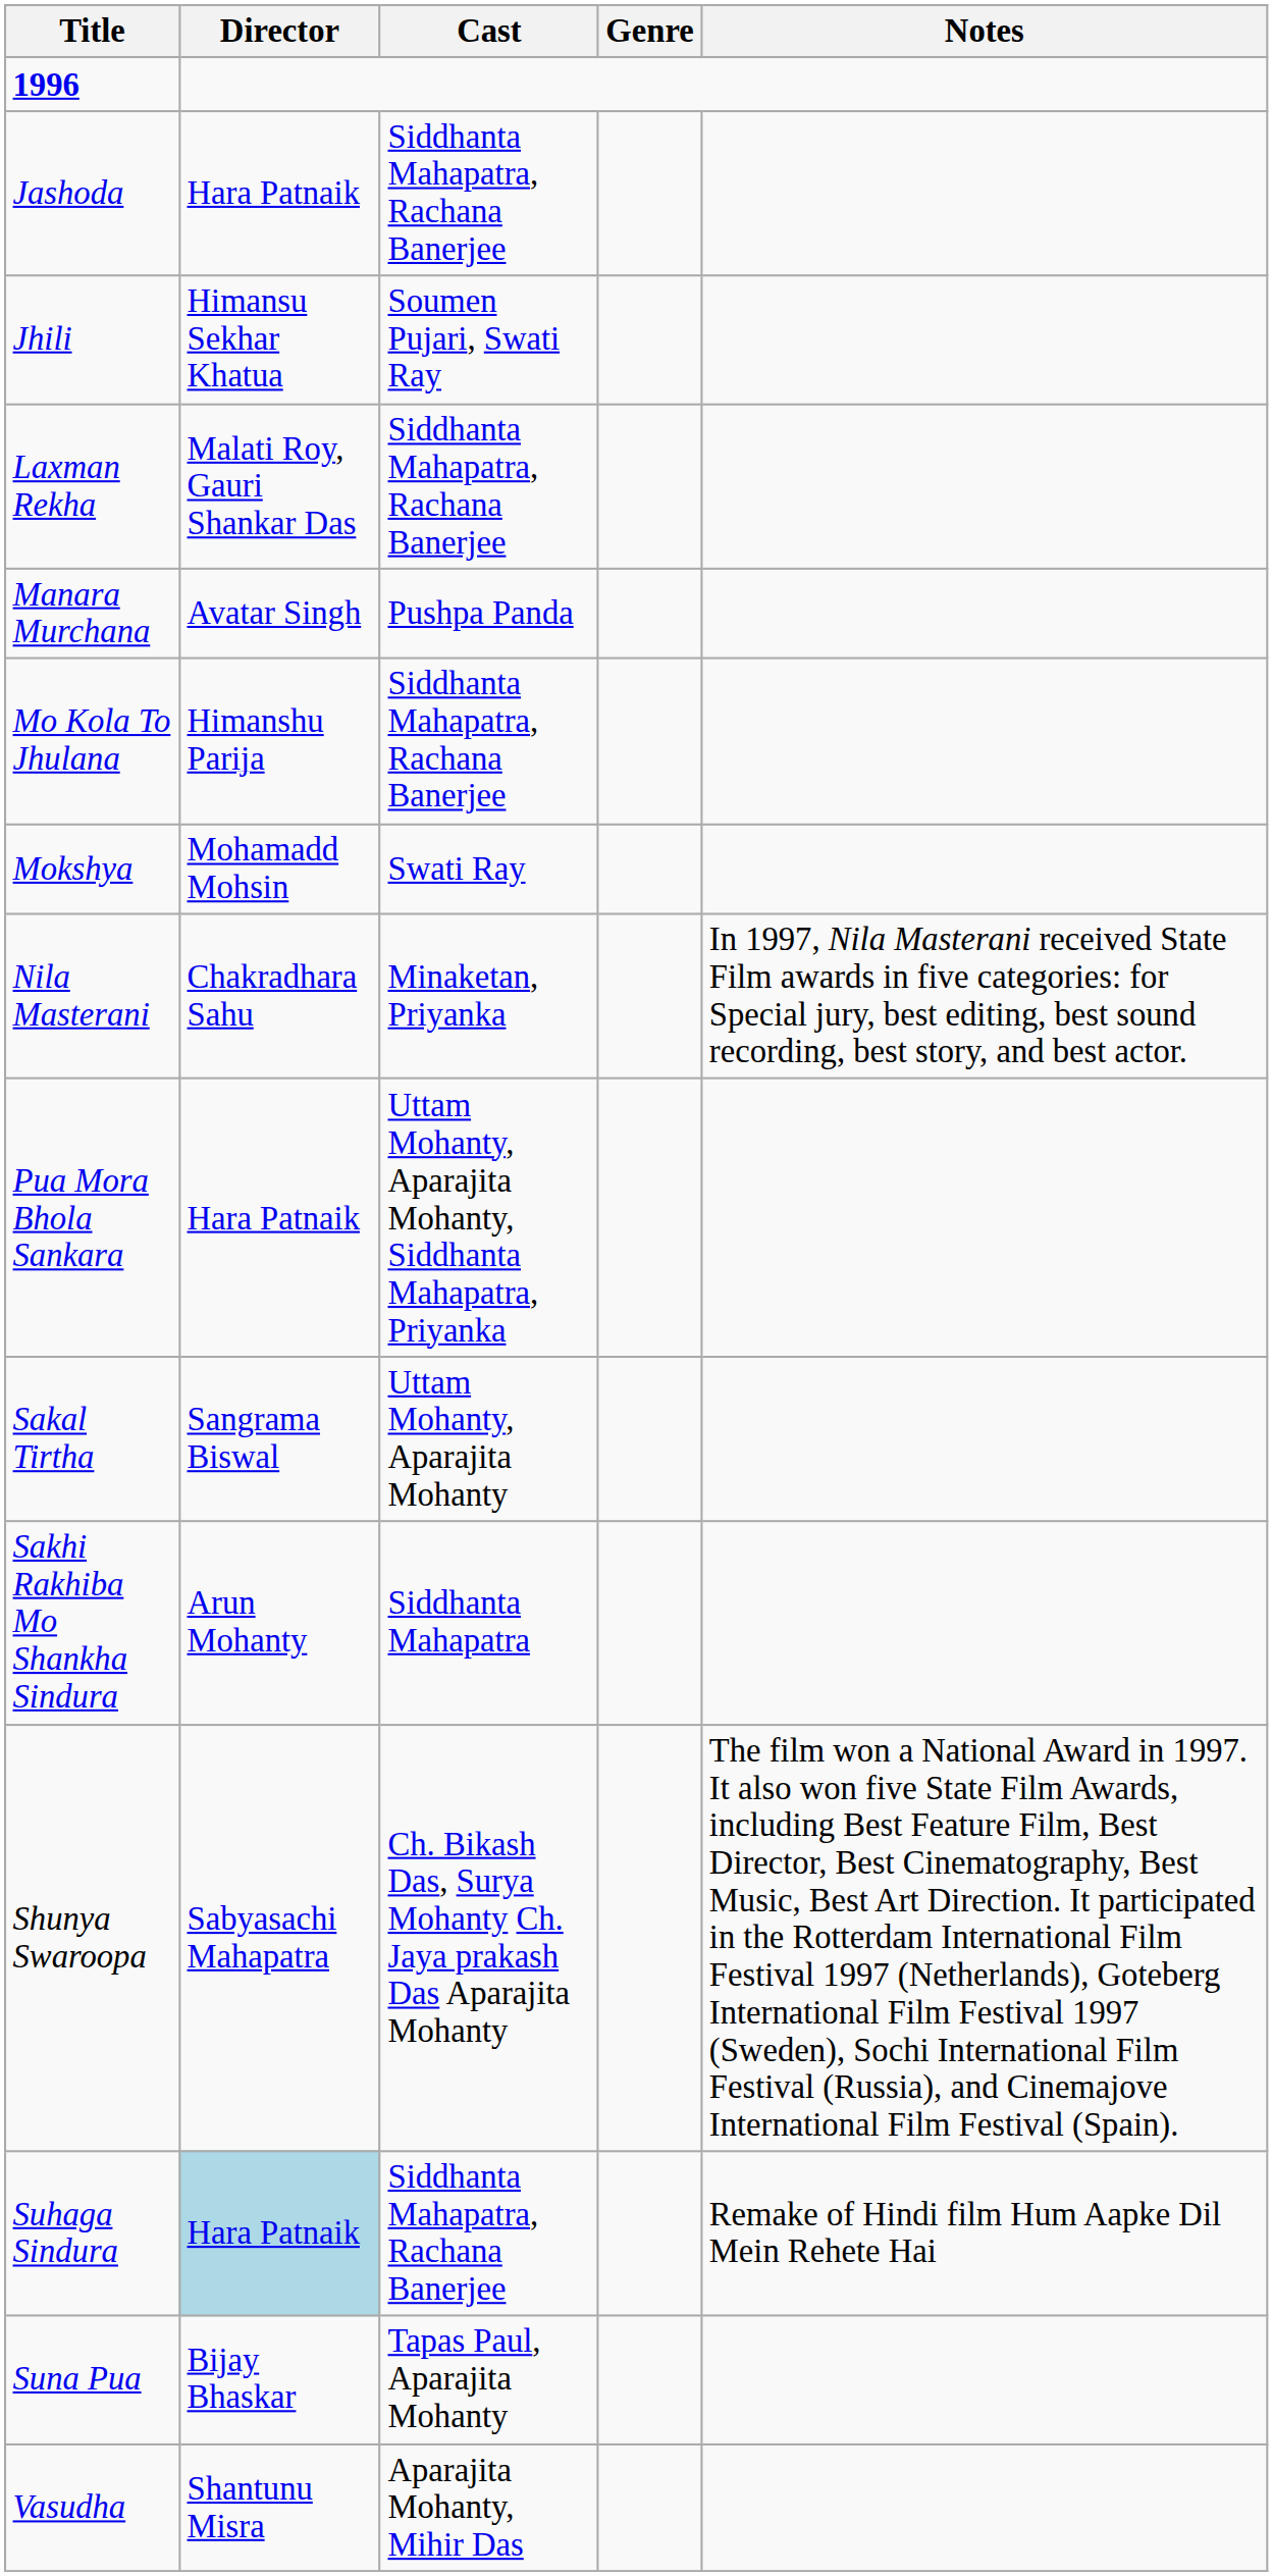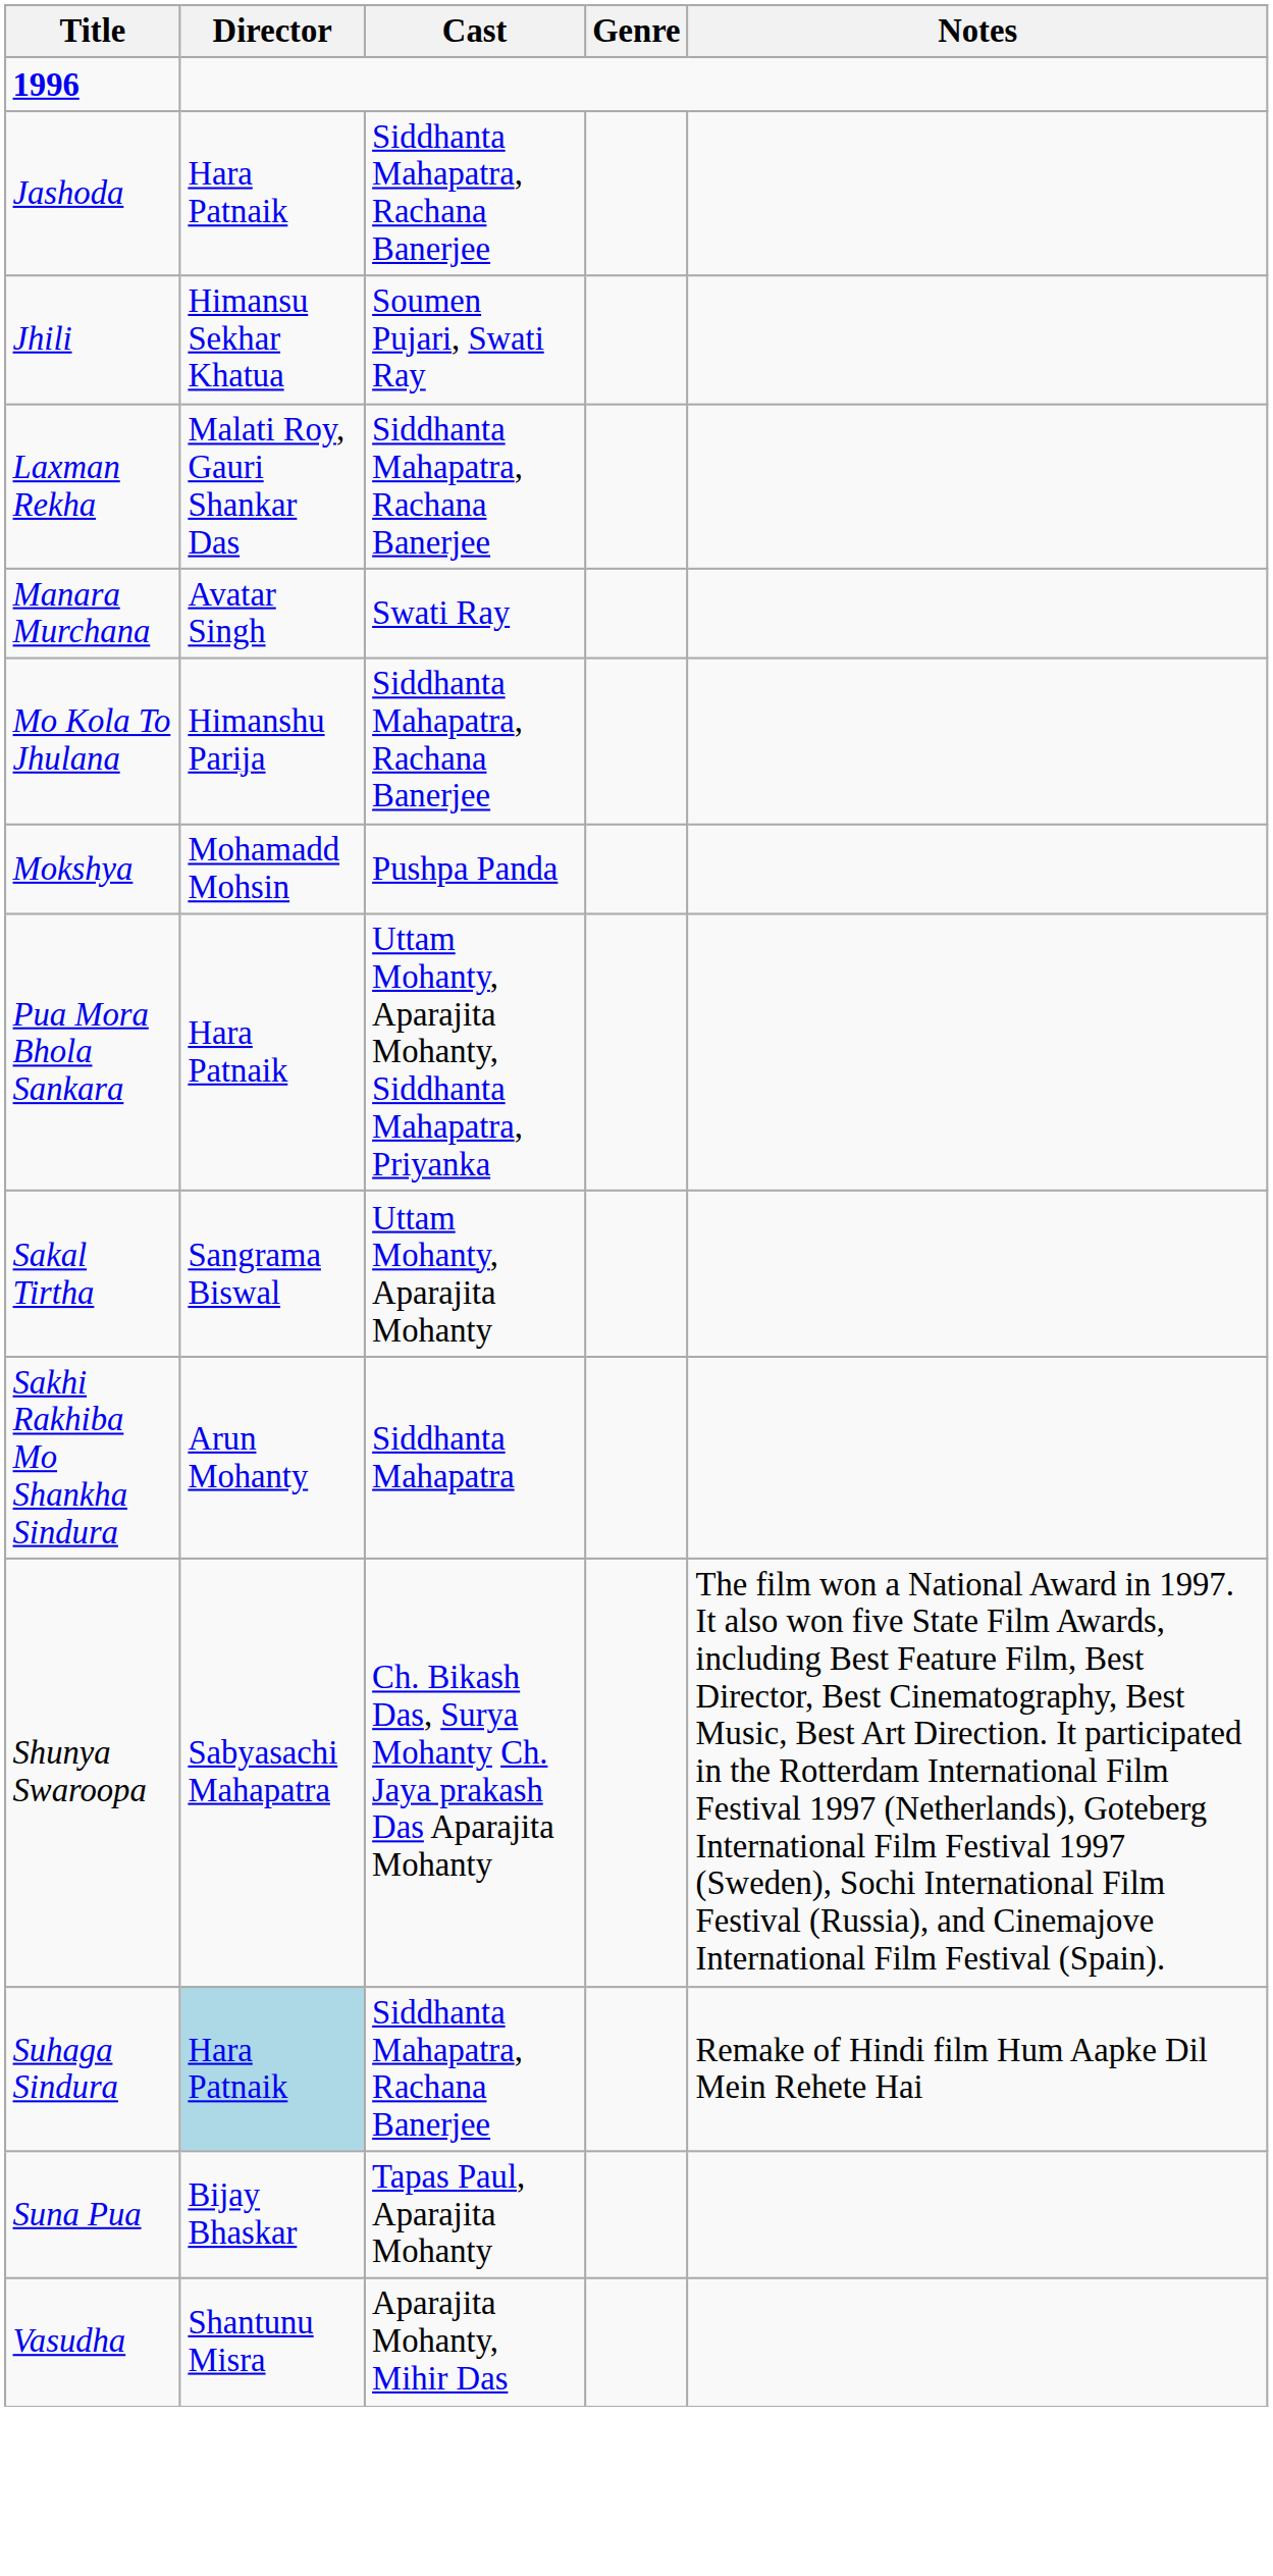Manara Murchana | Cast: Pushpa Panda -> Swati Ray
Mokshya | Cast: Swati Ray -> Pushpa Panda
- row: Nila Masterani | Chakradhara Sahu | Minaketan, Priyanka | In 1997, Nila Masterani received State Film awards in five categories: for Special jury, best editing, best sound recording, best story, and best actor.
